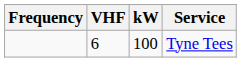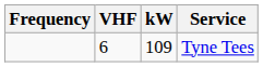Tyne Tees | kW: 100 -> 109
